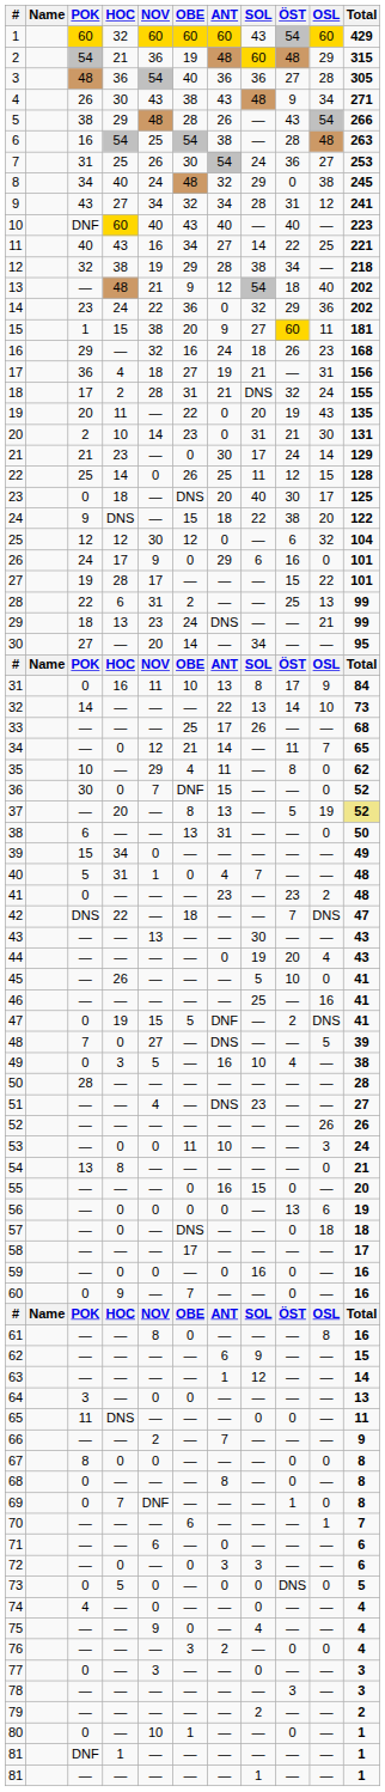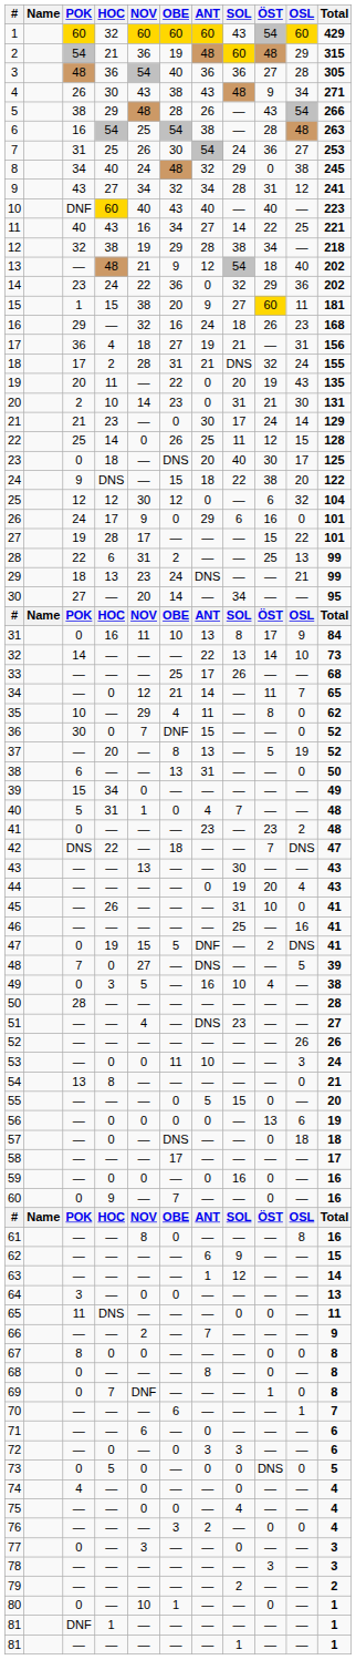37 | Total: khaki background -> no background
45 | SOL: 5 -> 31
55 | ANT: 16 -> 5
75 | NOV: 9 -> 0
